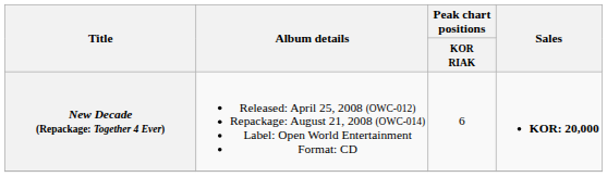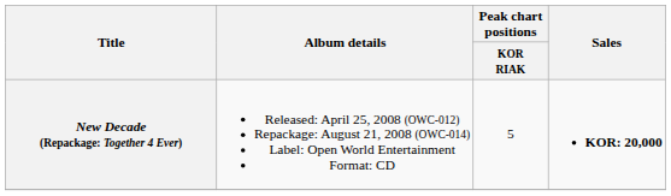New Decade (Repackage: Together 4 Ever) | Peak chart positions / KOR RIAK: 6 -> 5
